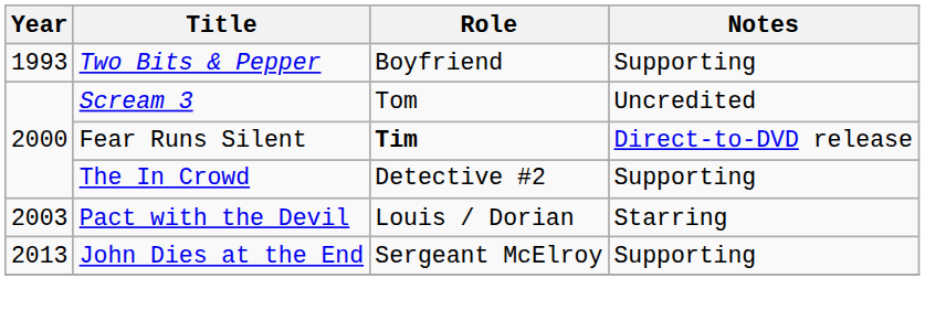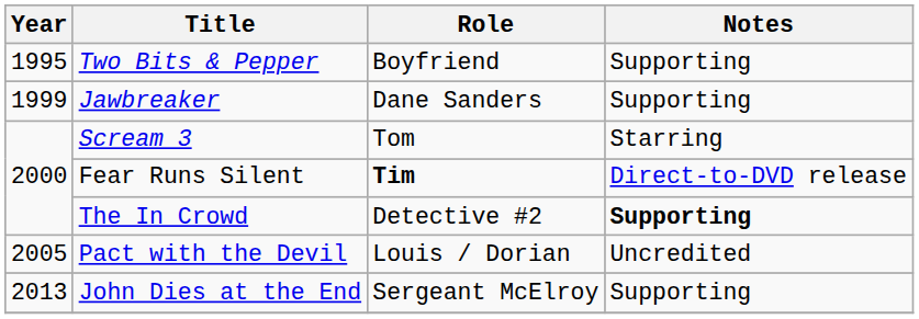Two Bits & Pepper | Year: 1993 -> 1995
+ row: 1999 | Jawbreaker | Dane Sanders | Supporting
Scream 3 | Notes: Uncredited -> Starring
The In Crowd | Notes: normal -> bold
Pact with the Devil | Year: 2003 -> 2005
Pact with the Devil | Notes: Starring -> Uncredited
